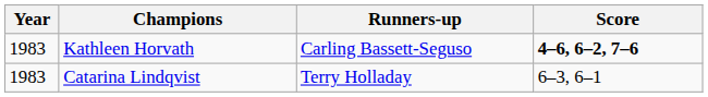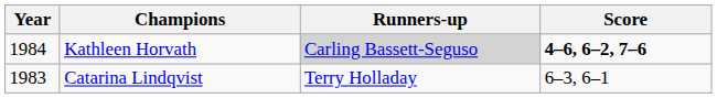Kathleen Horvath | Year: 1983 -> 1984
Kathleen Horvath | Runners-up: no background -> lightgrey background
